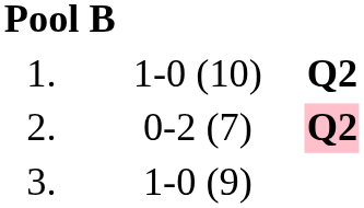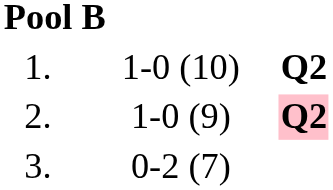2. | column 3: 0-2 (7) -> 1-0 (9)
3. | column 3: 1-0 (9) -> 0-2 (7)
